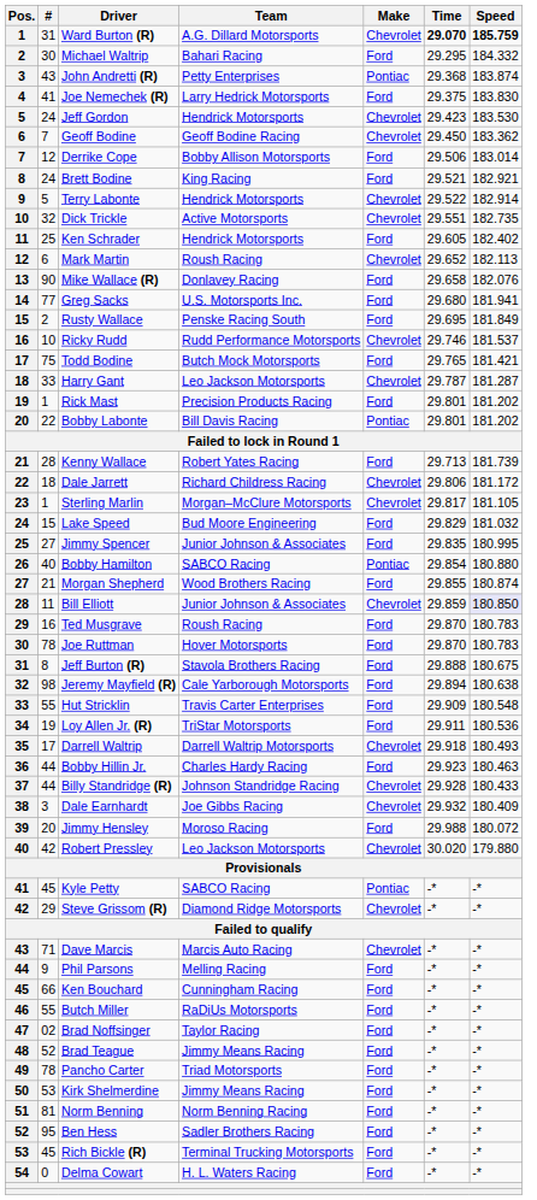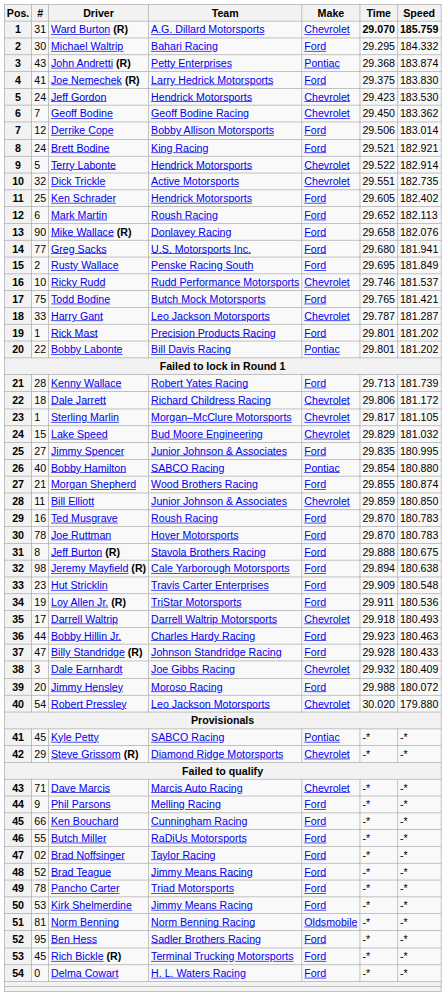Mark Martin | Make: Chevrolet -> Ford
Lake Speed | Make: Ford -> Chevrolet
Bill Elliott | Speed: lavender background -> no background
Hut Stricklin | #: 55 -> 23
Billy Standridge (R) | #: 44 -> 47
Billy Standridge (R) | Make: Chevrolet -> Ford
Robert Pressley | #: 42 -> 54
Norm Benning | Make: Ford -> Oldsmobile
